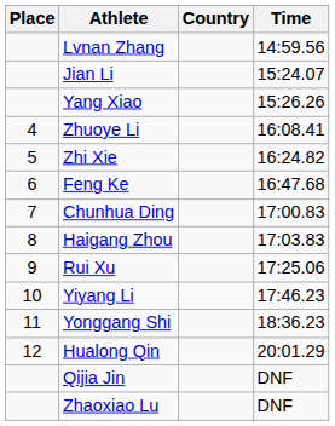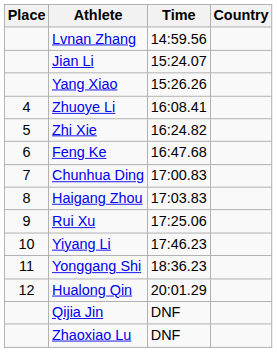columns swapped: Country <-> Time
